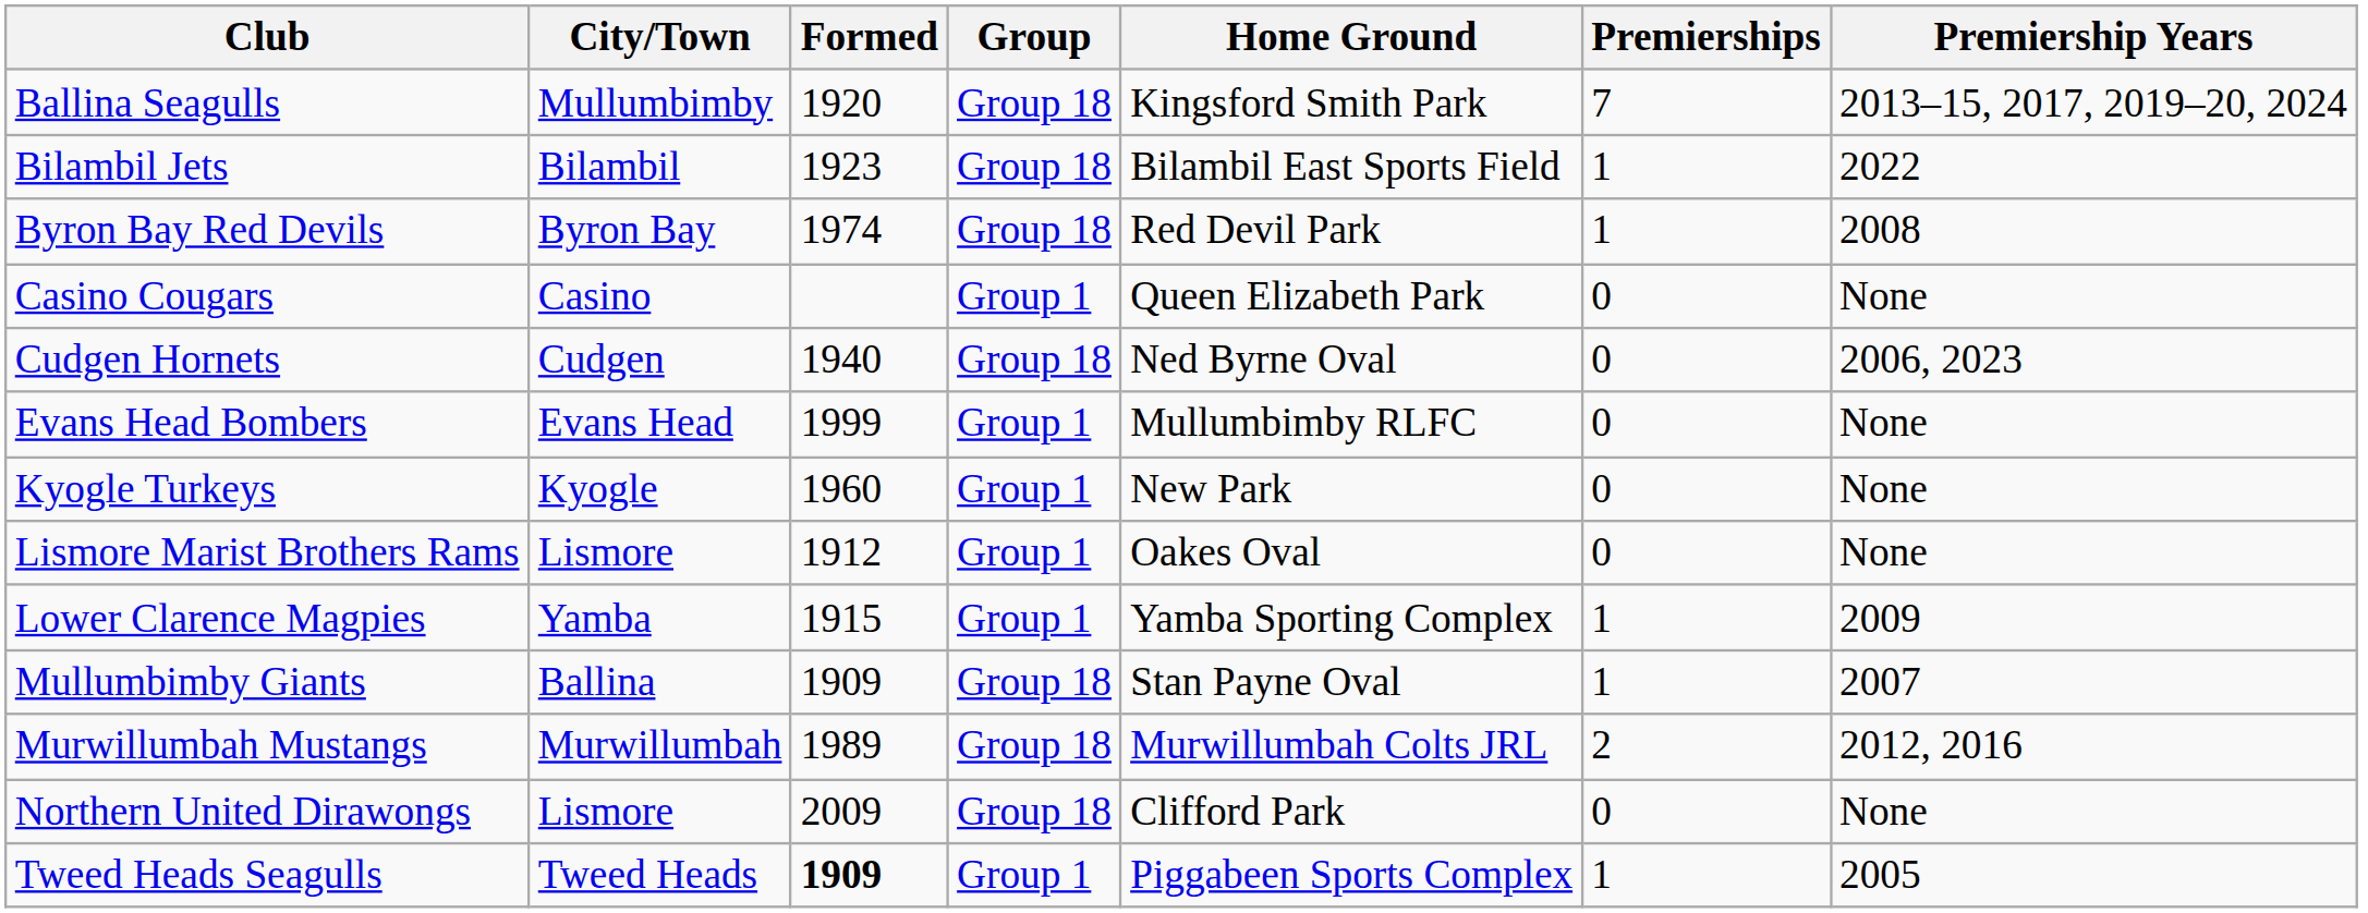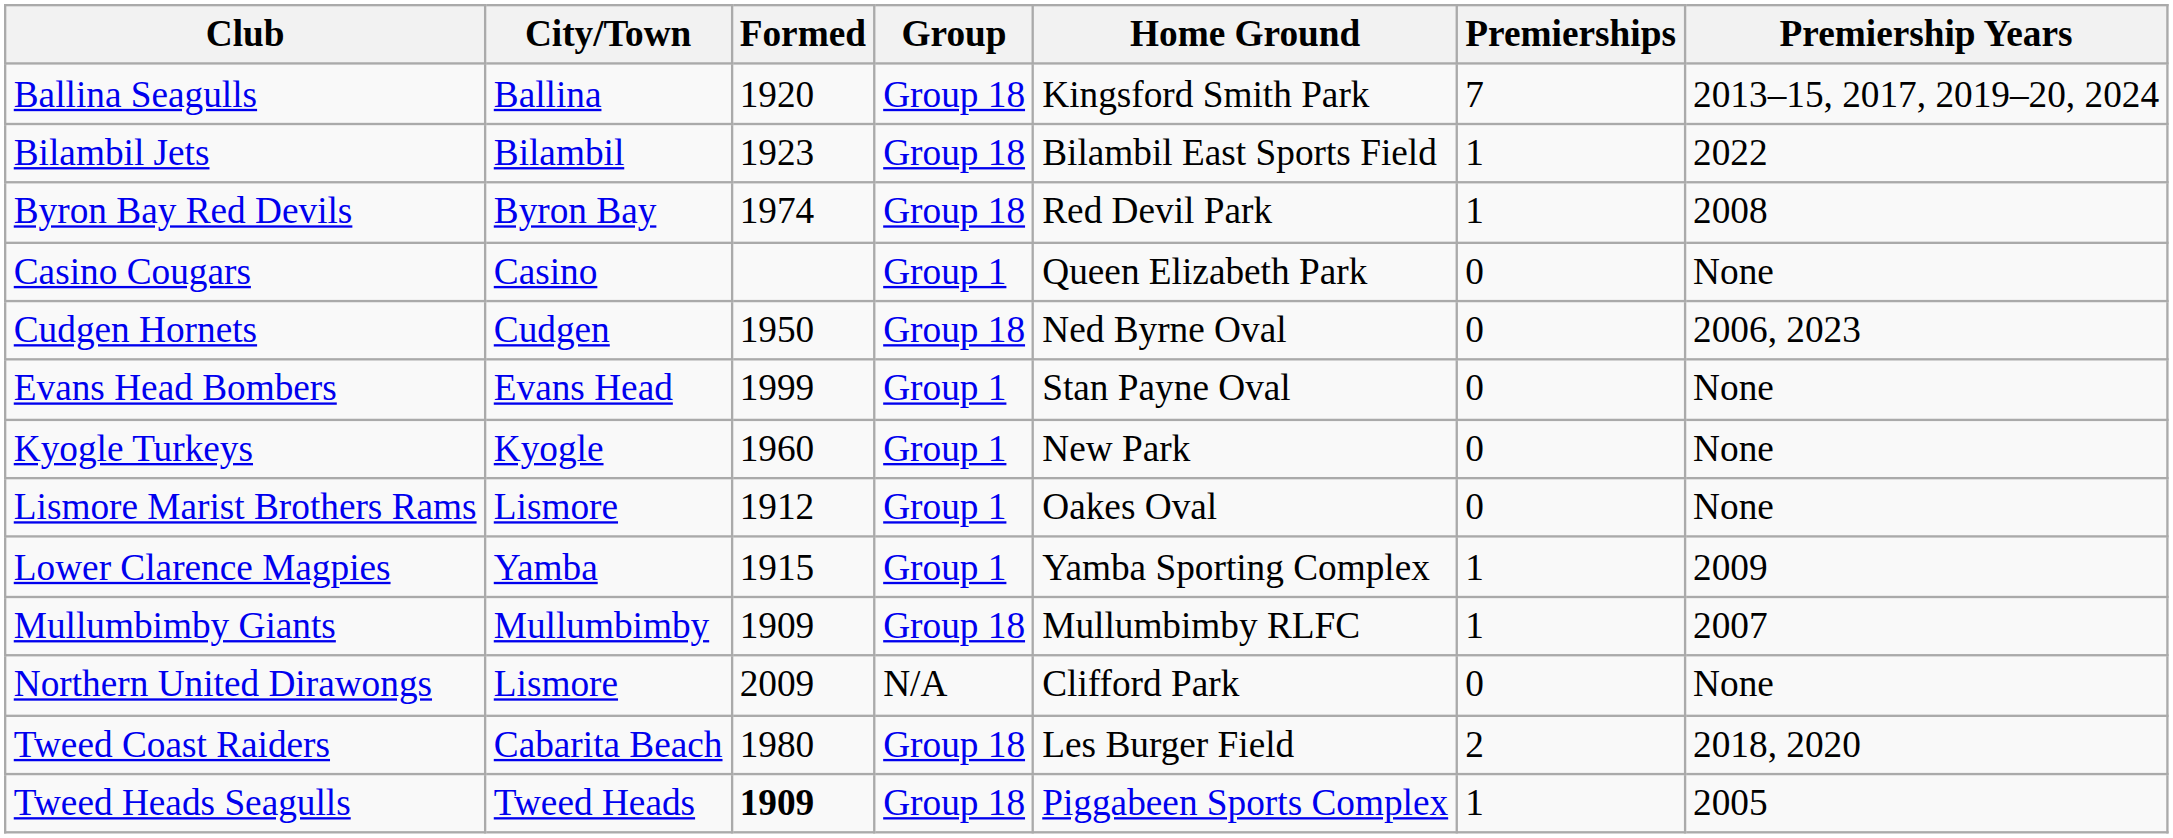Ballina Seagulls | City/Town: Mullumbimby -> Ballina
Cudgen Hornets | Formed: 1940 -> 1950
Evans Head Bombers | Home Ground: Mullumbimby RLFC -> Stan Payne Oval
Mullumbimby Giants | City/Town: Ballina -> Mullumbimby
Mullumbimby Giants | Home Ground: Stan Payne Oval -> Mullumbimby RLFC
- row: Murwillumbah Mustangs | Murwillumbah | 1989 | Group 18 | Murwillumbah Colts JRL | 2 | 2012, 2016
Northern United Dirawongs | Group: Group 18 -> N/A
+ row: Tweed Coast Raiders | Cabarita Beach | 1980 | Group 18 | Les Burger Field | 2 | 2018, 2020
Tweed Heads Seagulls | Group: Group 1 -> Group 18
